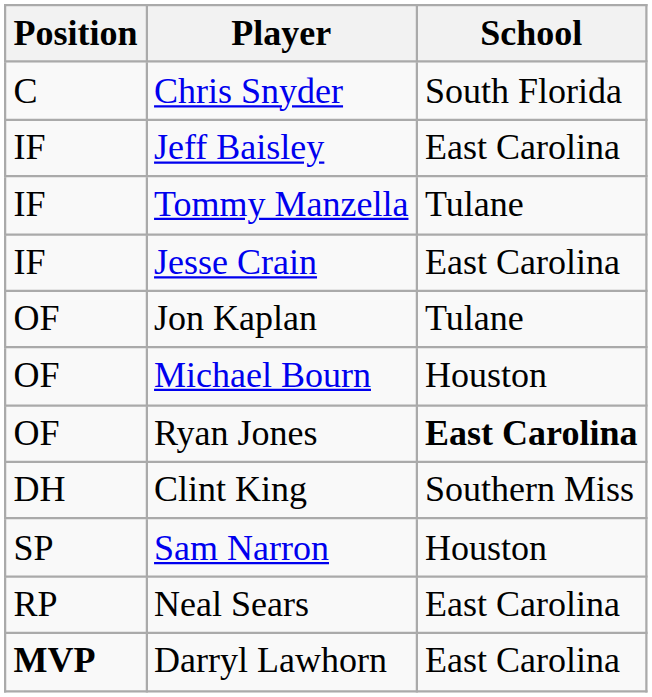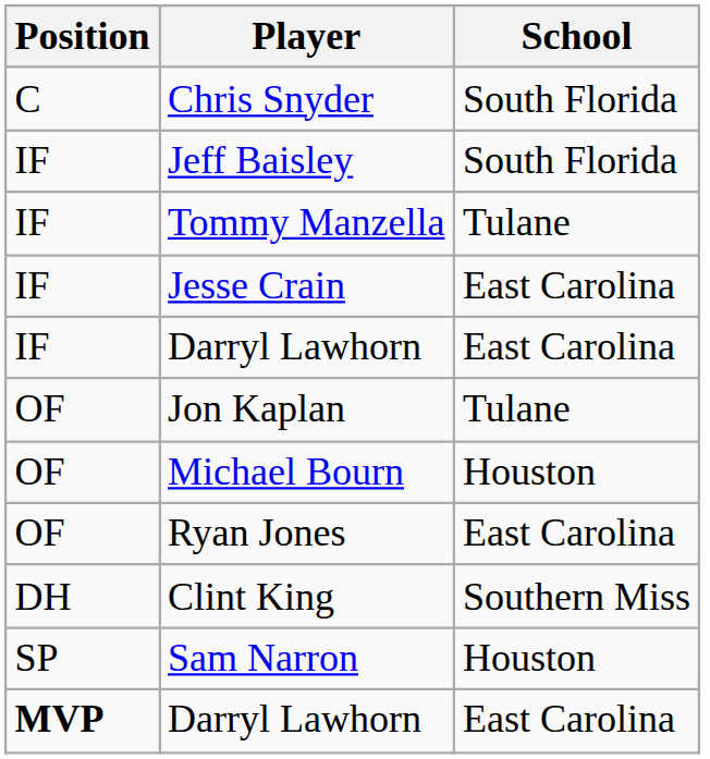Jeff Baisley | School: East Carolina -> South Florida
+ row: IF | Darryl Lawhorn | East Carolina
Ryan Jones | School: bold -> normal
- row: RP | Neal Sears | East Carolina
